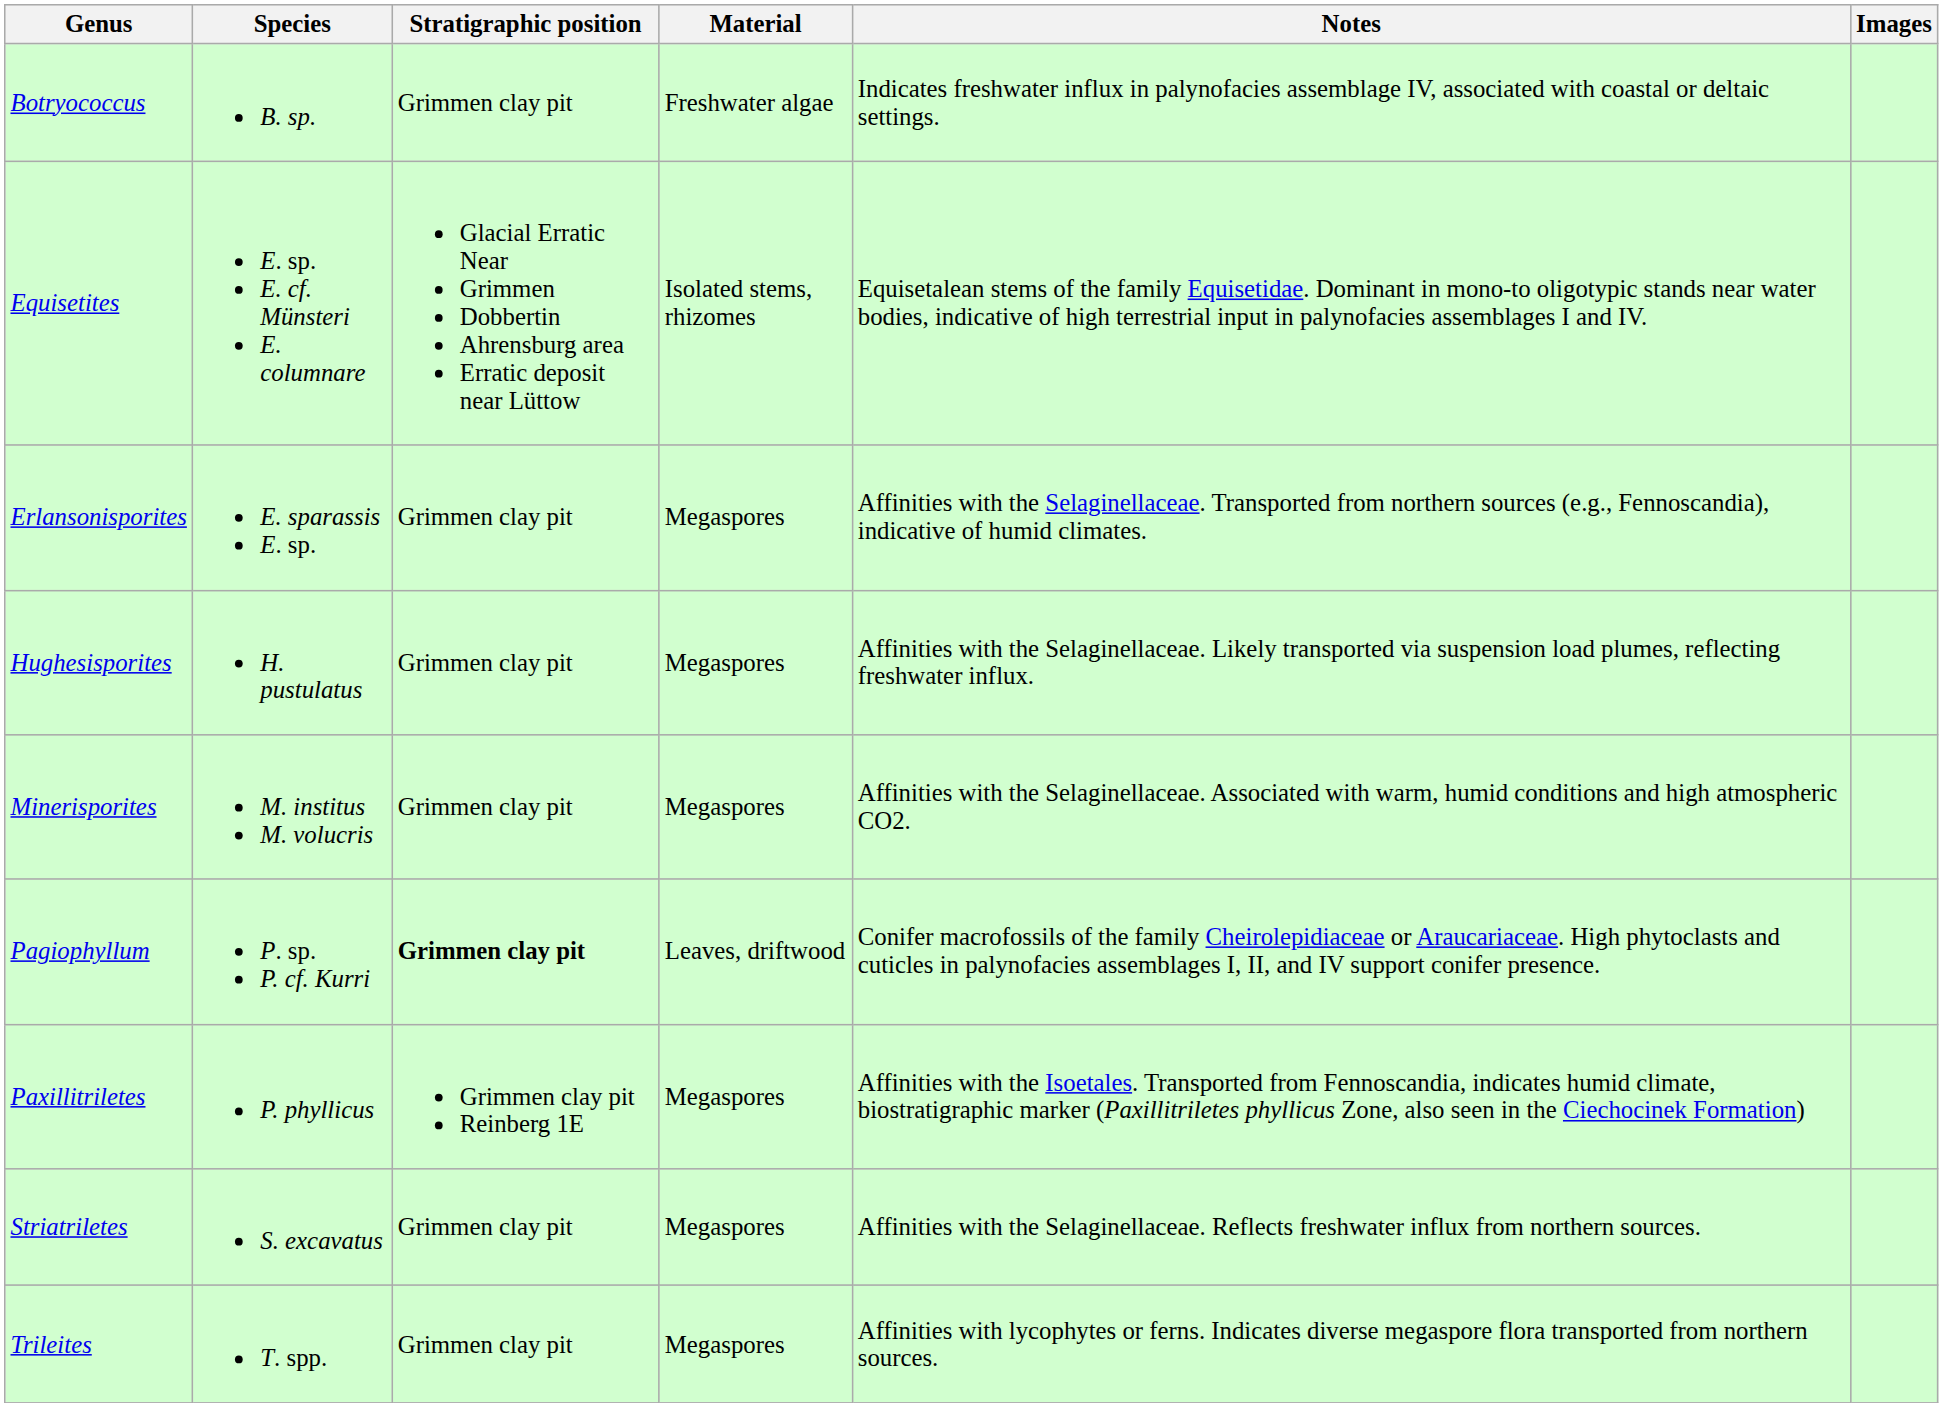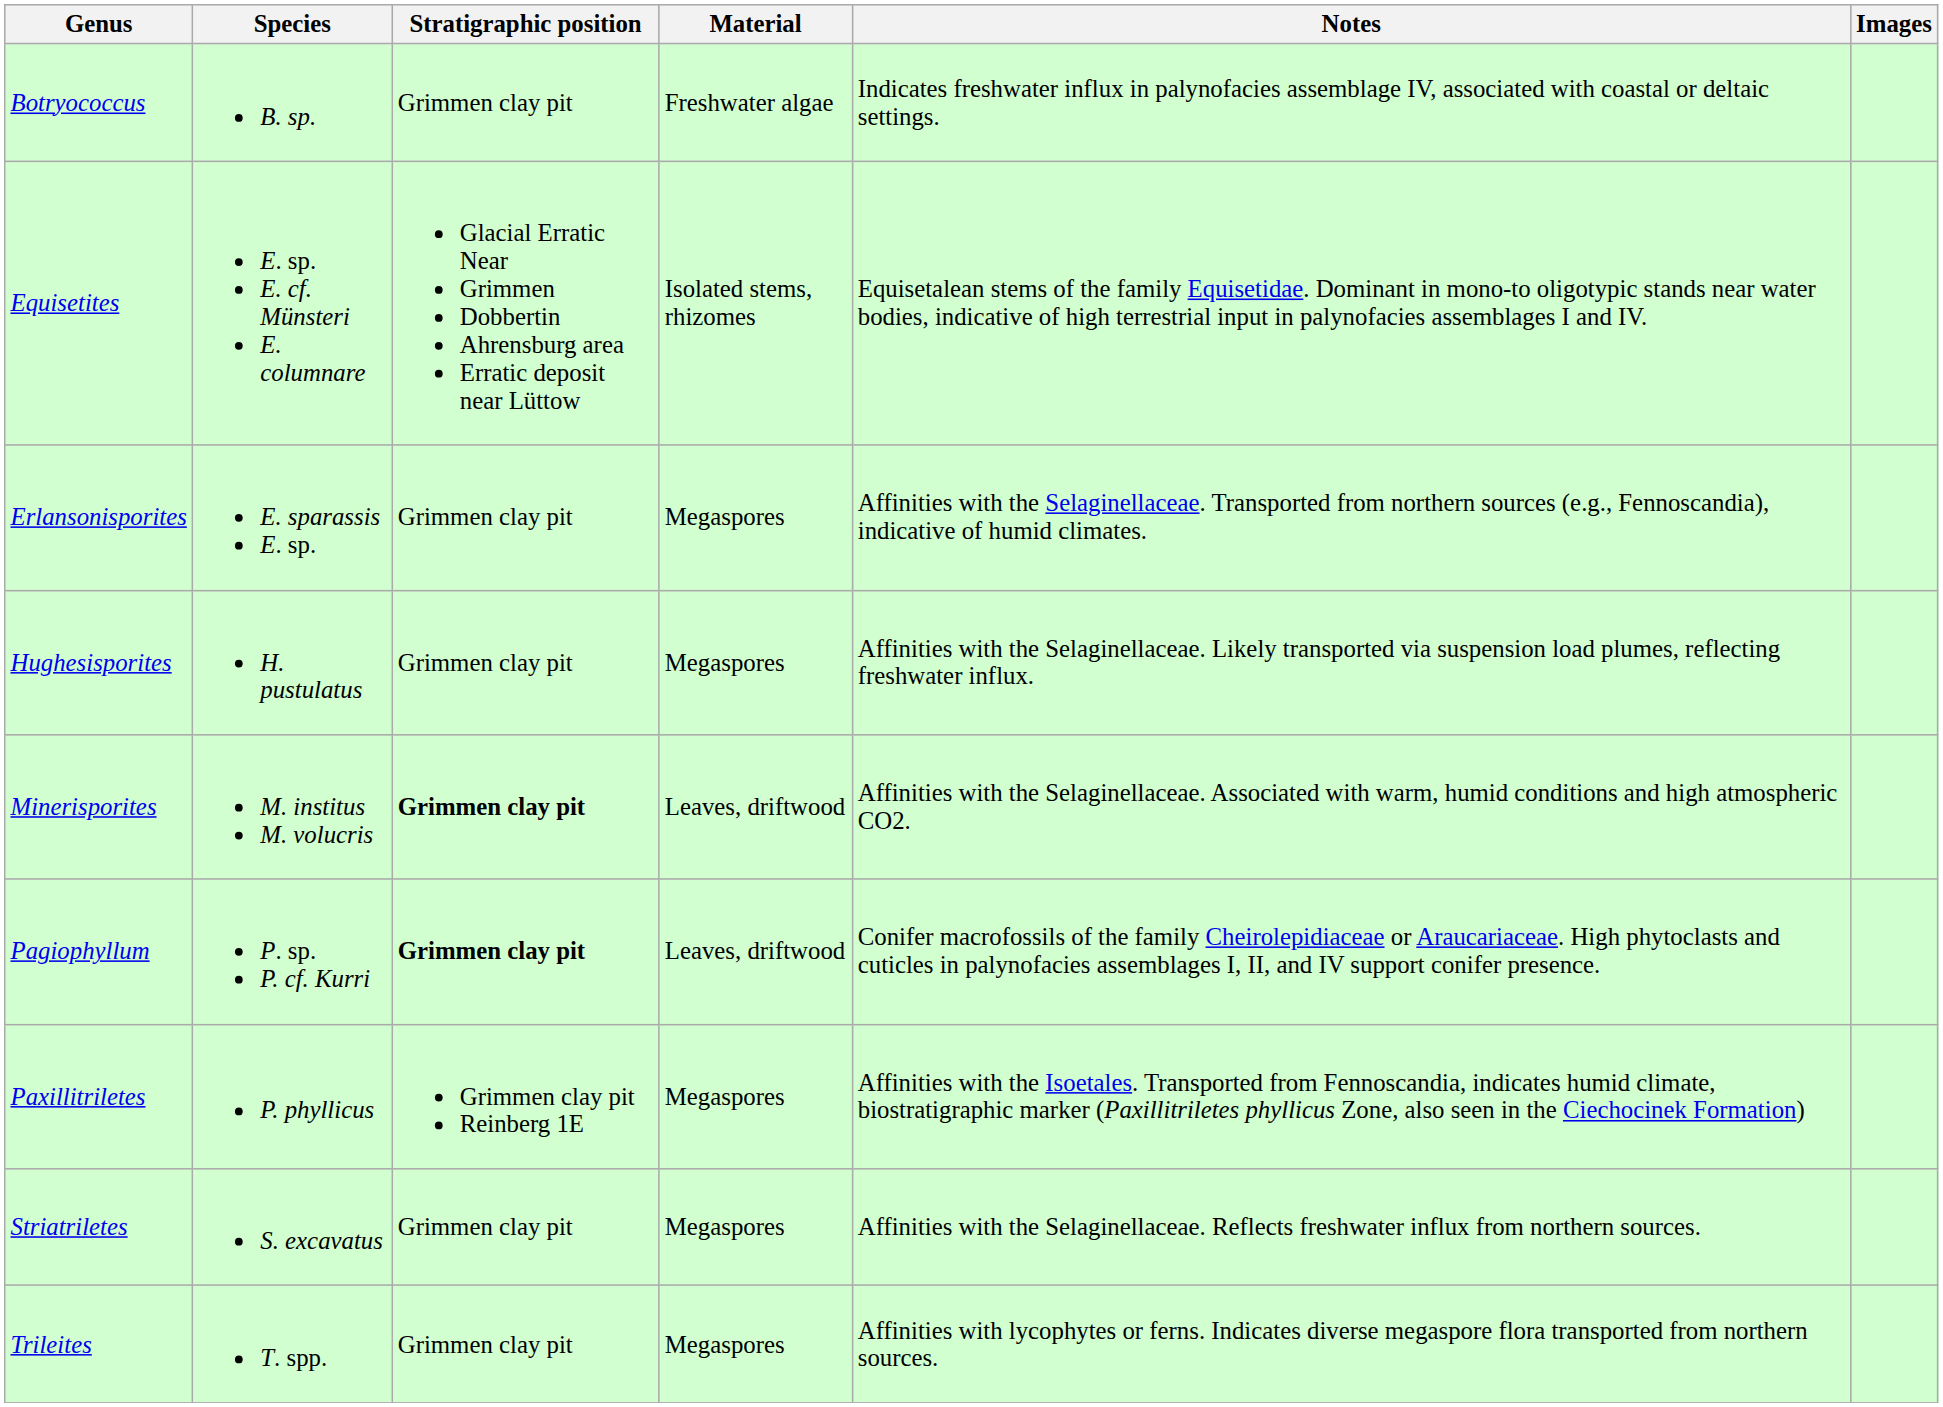Minerisporites | Stratigraphic position: normal -> bold
Minerisporites | Material: Megaspores -> Leaves, driftwood
